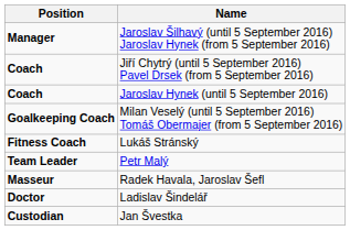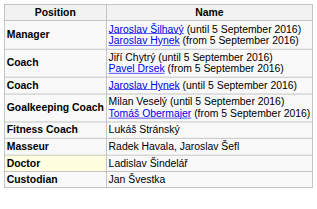- row: Team Leader | Petr Malý
Ladislav Šindelář | Position: no background -> lightyellow background
